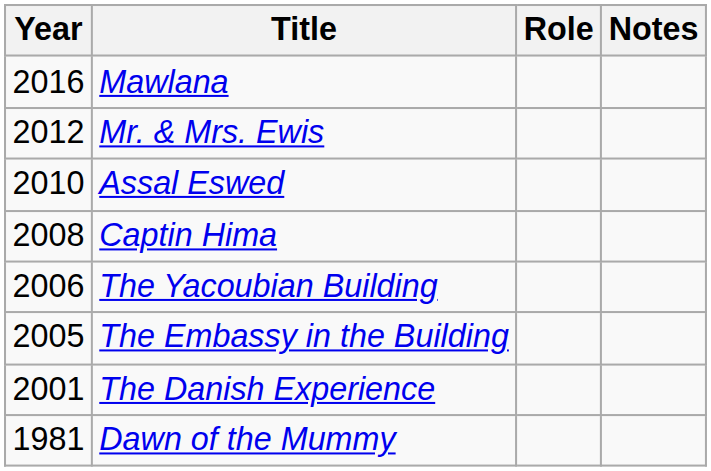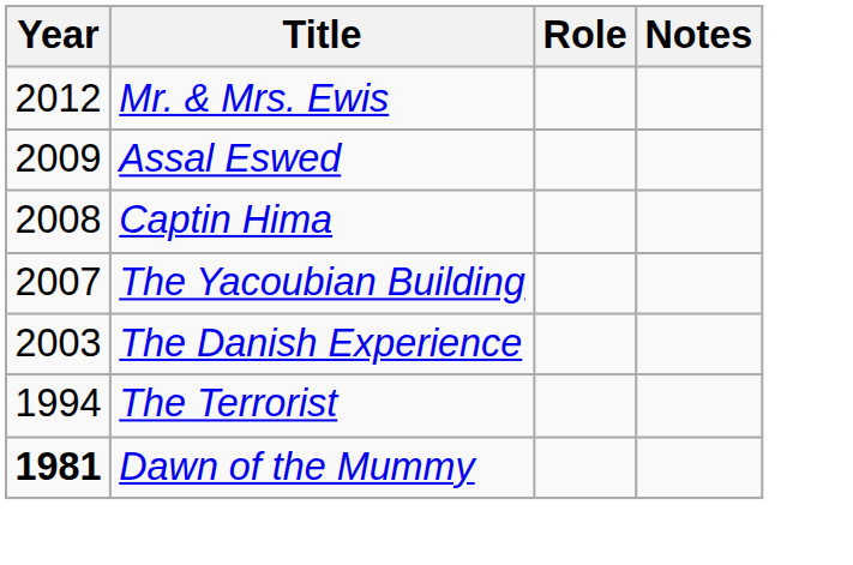- row: 2016 | Mawlana
Assal Eswed | Year: 2010 -> 2009
The Yacoubian Building | Year: 2006 -> 2007
- row: 2005 | The Embassy in the Building
The Danish Experience | Year: 2001 -> 2003
+ row: 1994 | The Terrorist
Dawn of the Mummy | Year: normal -> bold
